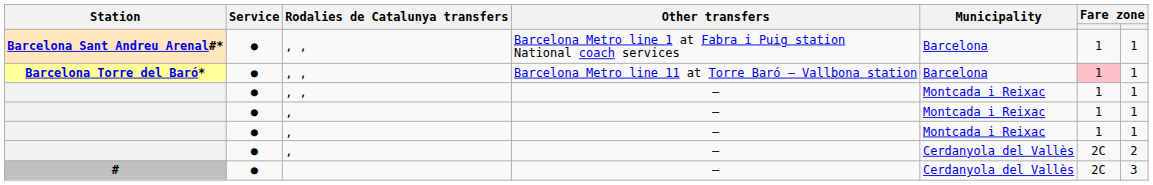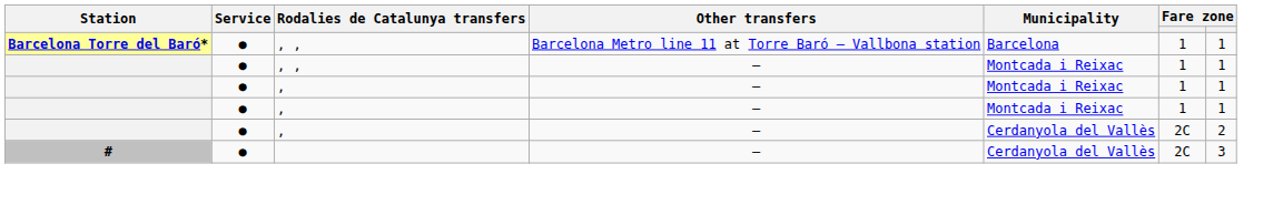- row: Barcelona Sant Andreu Arenal#* | ● | , , | Barcelona Metro line 1 at Fabra i Puig station National coach services | Barcelona | 1 | 1
Barcelona Torre del Baró* | column 6: pink background -> no background
